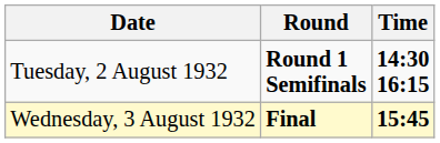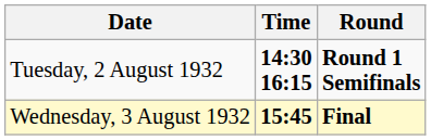columns swapped: Time <-> Round
